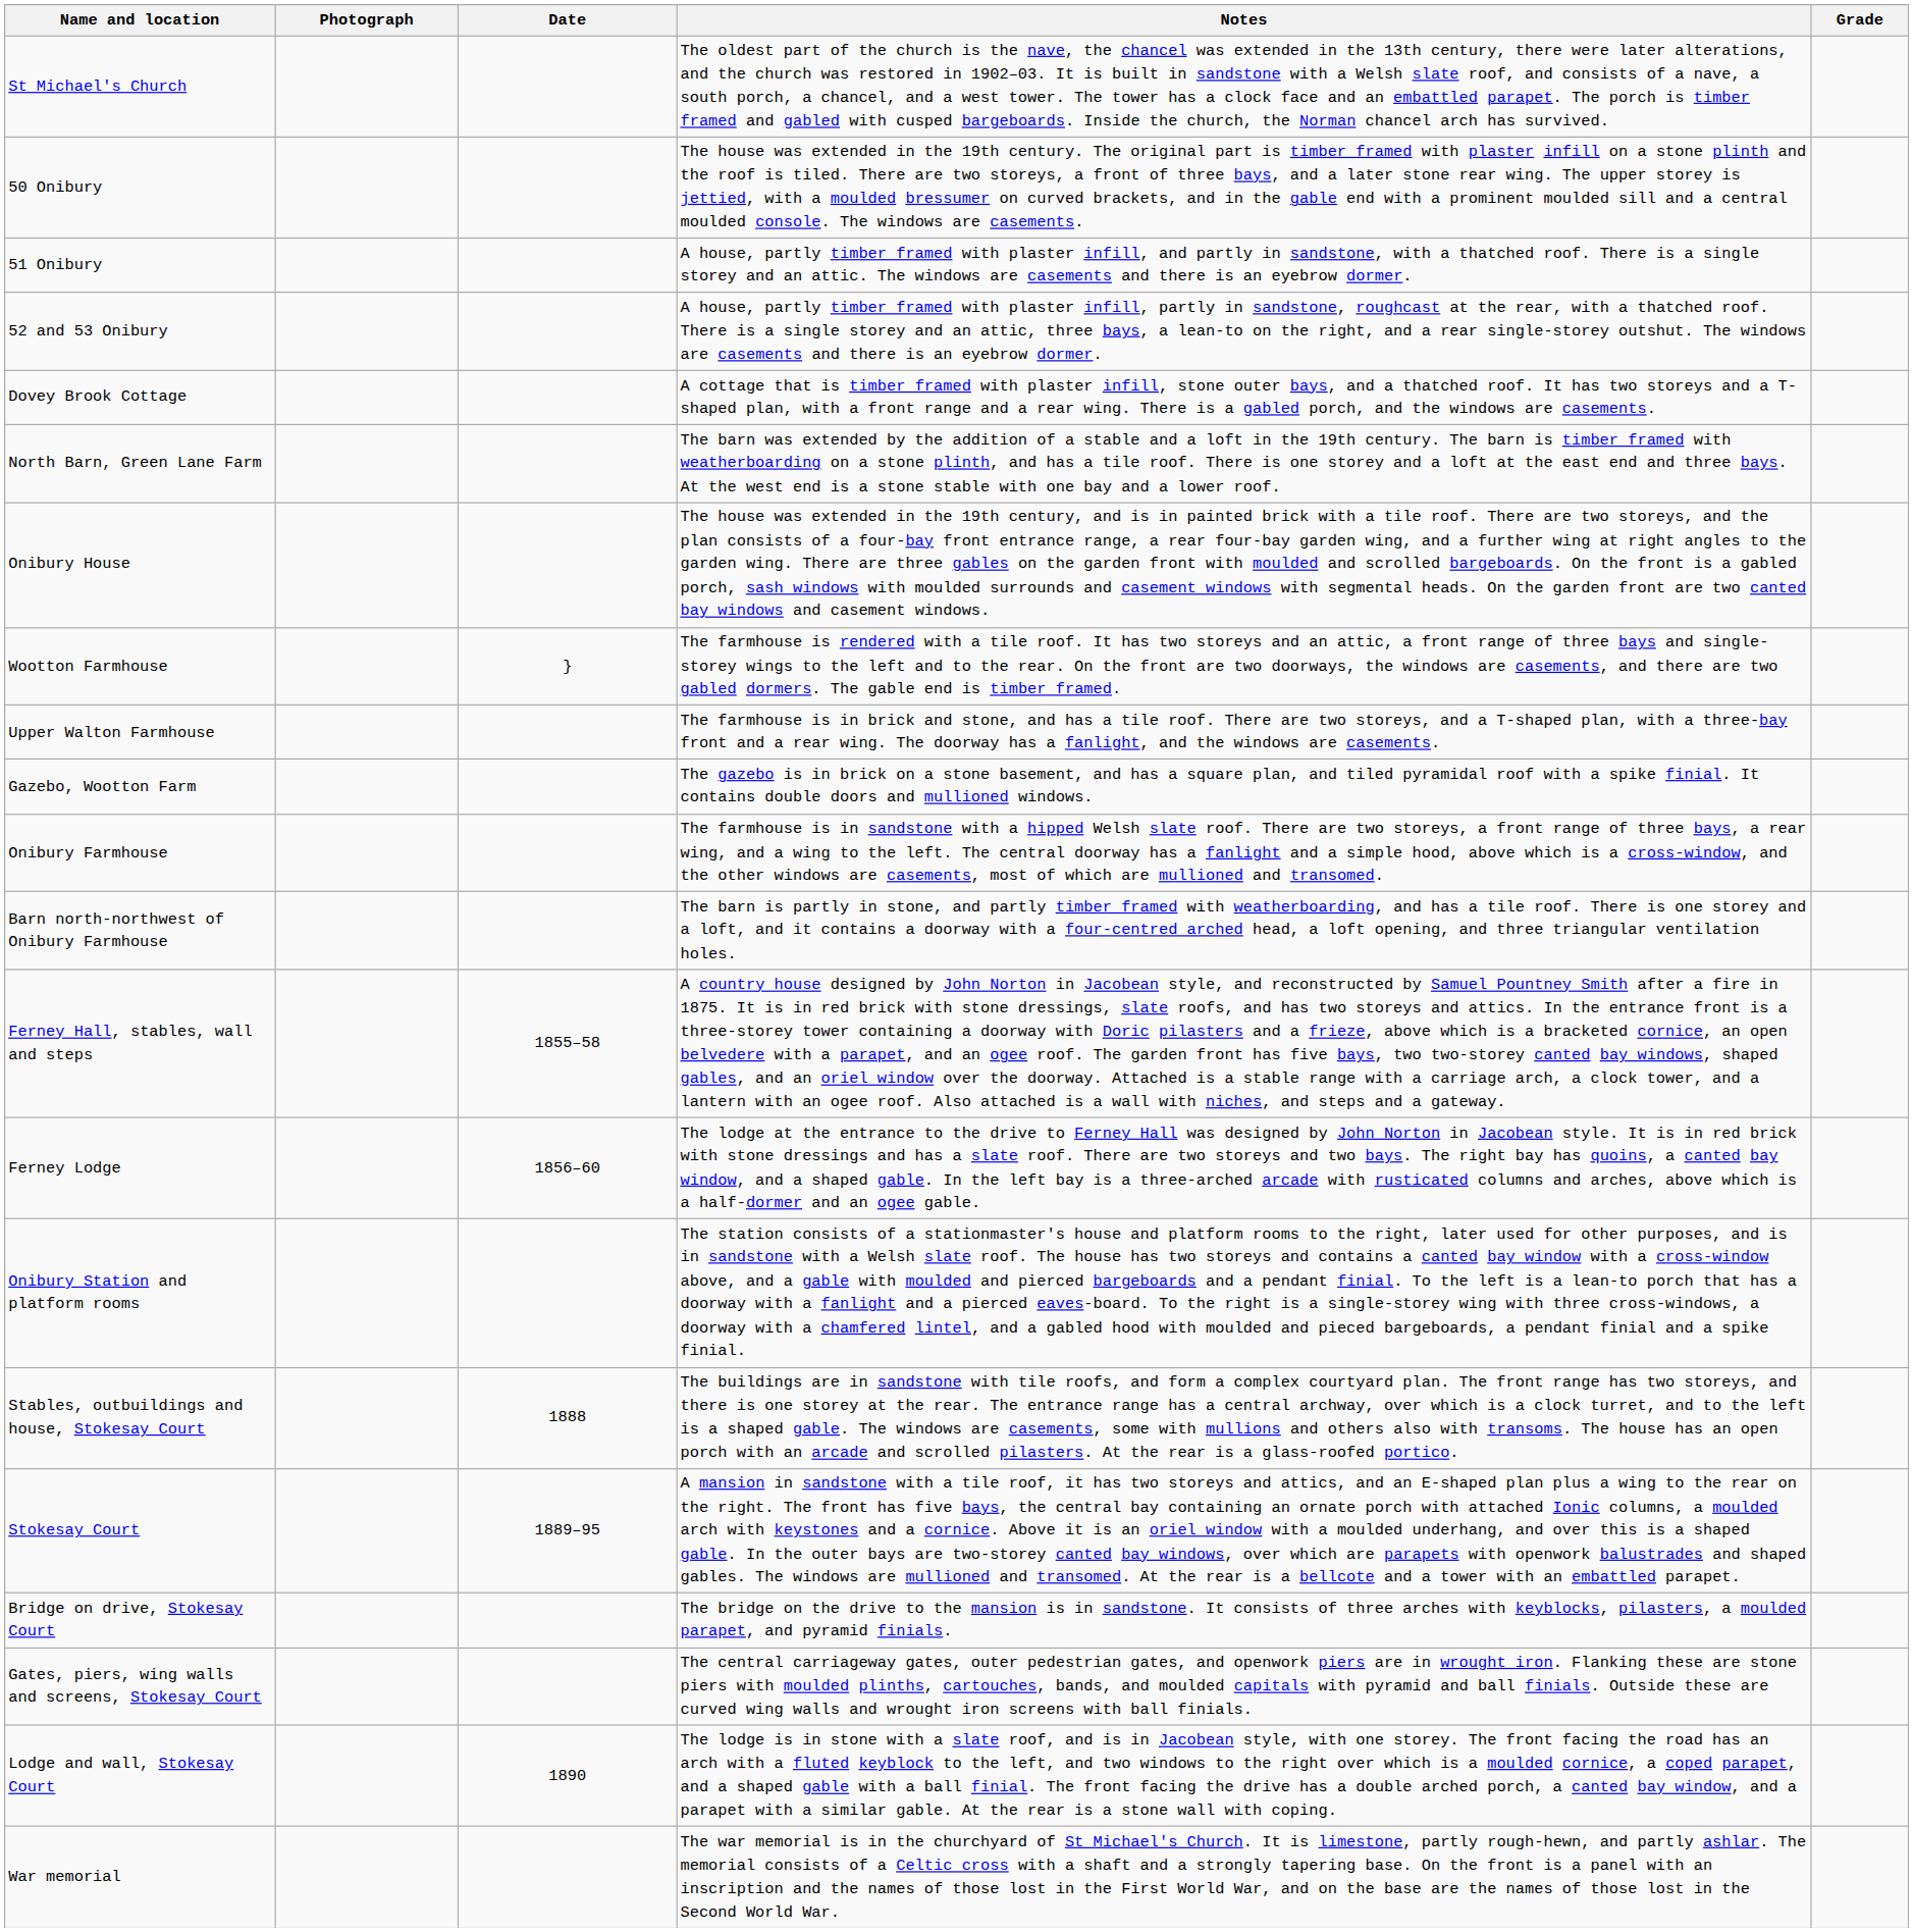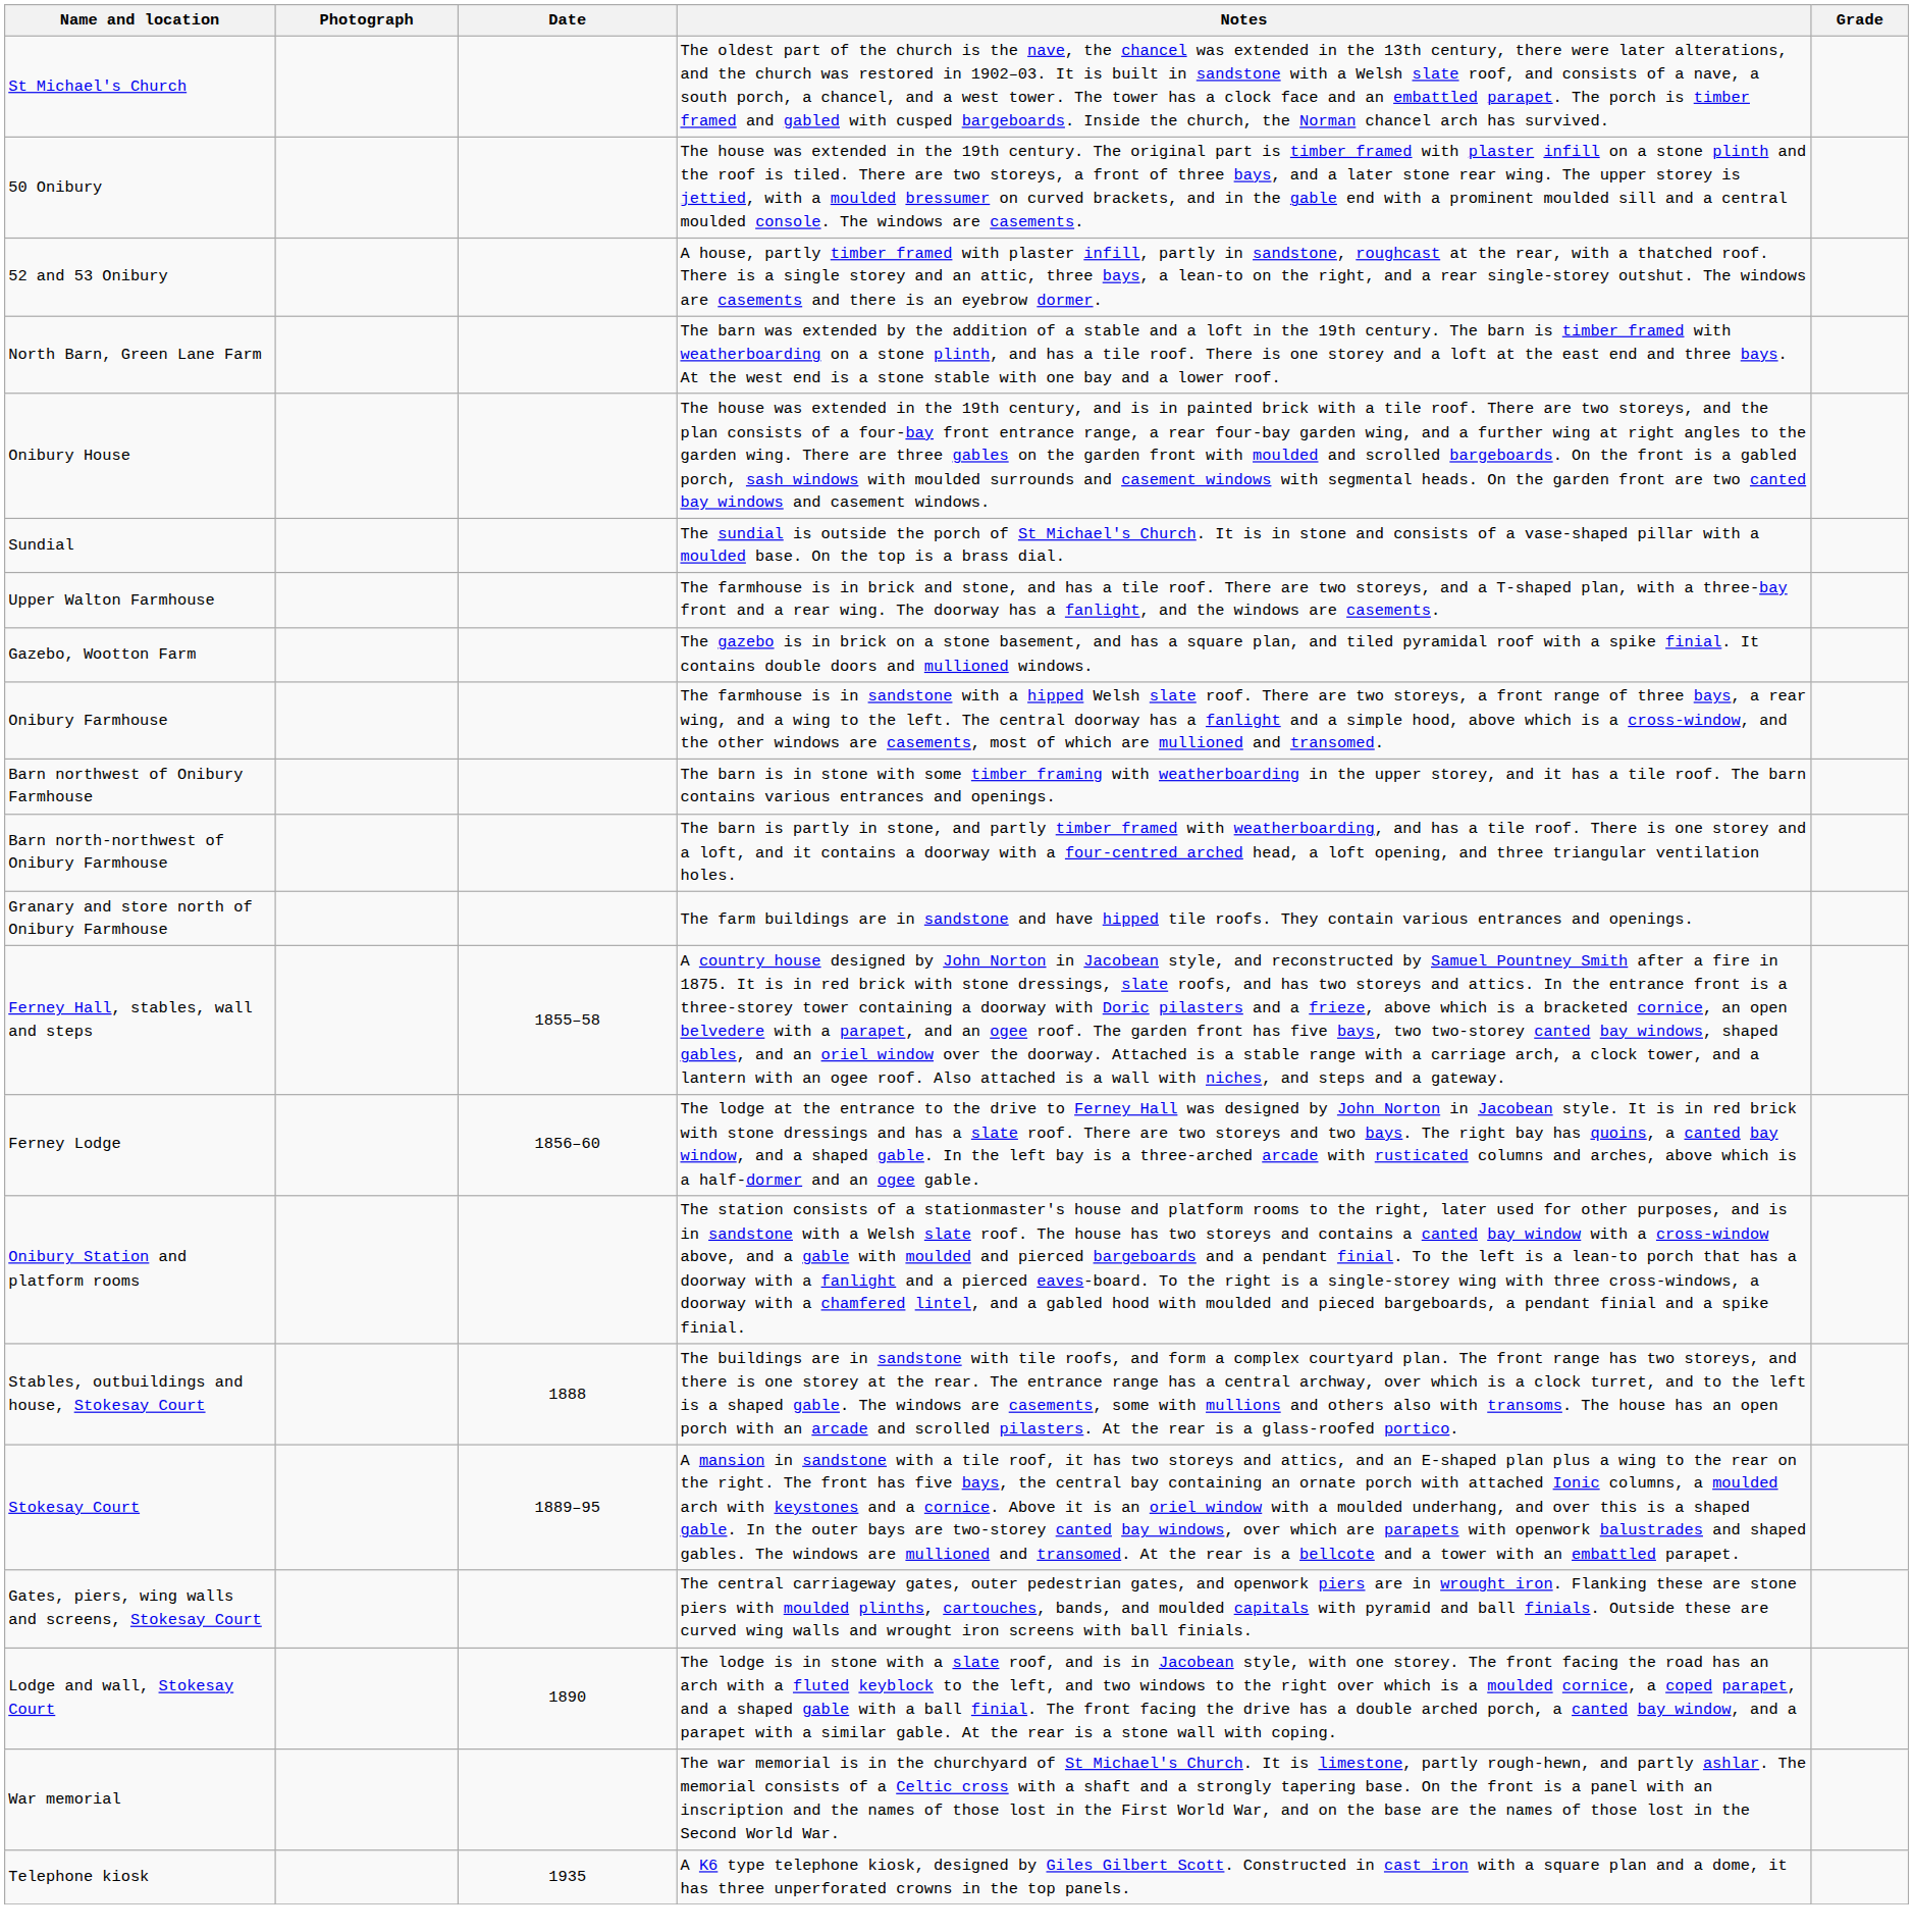- row: 51 Onibury | A house, partly timber framed with plaster infill, and partly in sandstone, with a thatched roof. There is a single storey and an attic. The windows are casements and there is an eyebrow dormer.
- row: Dovey Brook Cottage | A cottage that is timber framed with plaster infill, stone outer bays, and a thatched roof. It has two storeys and a T-shaped plan, with a front range and a rear wing. There is a gabled porch, and the windows are casements.
+ row: Sundial | The sundial is outside the porch of St Michael's Church. It is in stone and consists of a vase-shaped pillar with a moulded base. On the top is a brass dial.
- row: Wootton Farmhouse | } | The farmhouse is rendered with a tile roof. It has two storeys and an attic, a front range of three bays and single-storey wings to the left and to the rear. On the front are two doorways, the windows are casements, and there are two gabled dormers. The gable end is timber framed.
+ row: Barn northwest of Onibury Farmhouse | The barn is in stone with some timber framing with weatherboarding in the upper storey, and it has a tile roof. The barn contains various entrances and openings.
+ row: Granary and store north of Onibury Farmhouse | The farm buildings are in sandstone and have hipped tile roofs. They contain various entrances and openings.
- row: Bridge on drive, Stokesay Court | The bridge on the drive to the mansion is in sandstone. It consists of three arches with keyblocks, pilasters, a moulded parapet, and pyramid finials.
+ row: Telephone kiosk | 1935 | A K6 type telephone kiosk, designed by Giles Gilbert Scott. Constructed in cast iron with a square plan and a dome, it has three unperforated crowns in the top panels.
